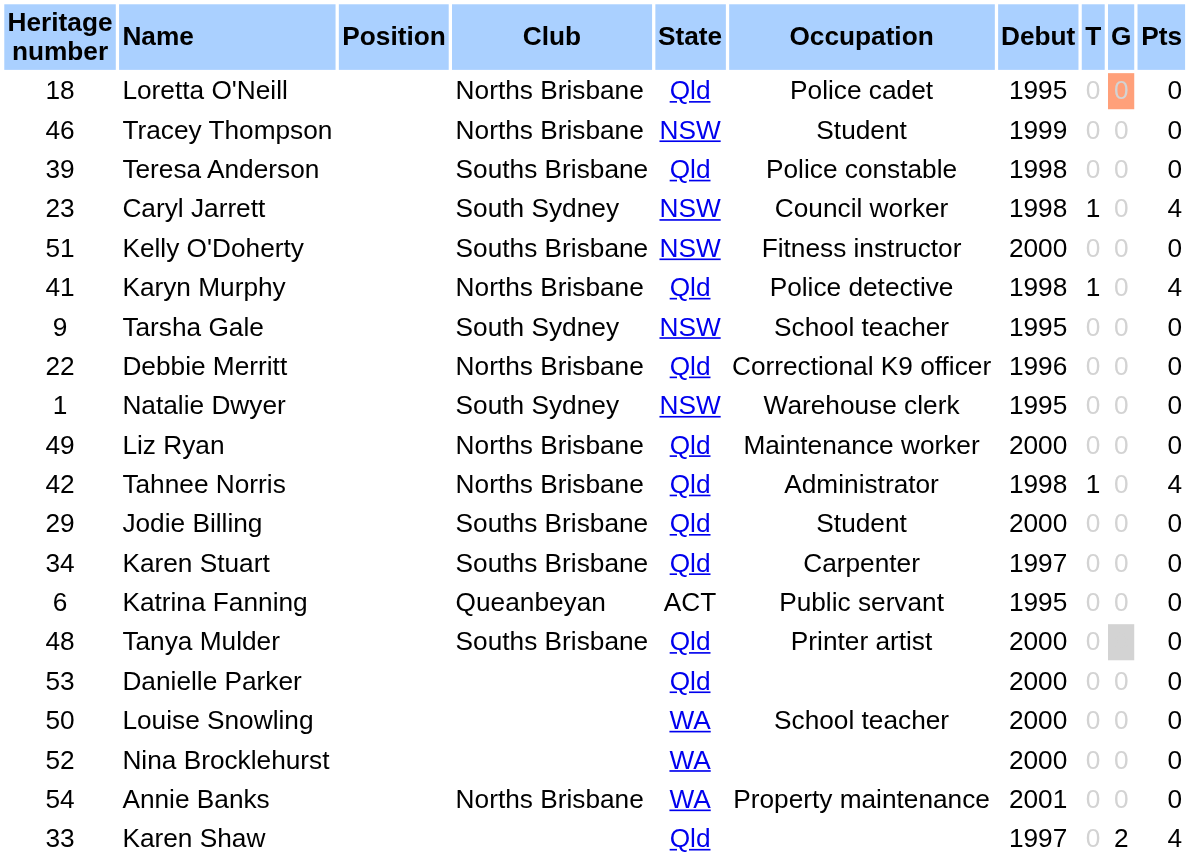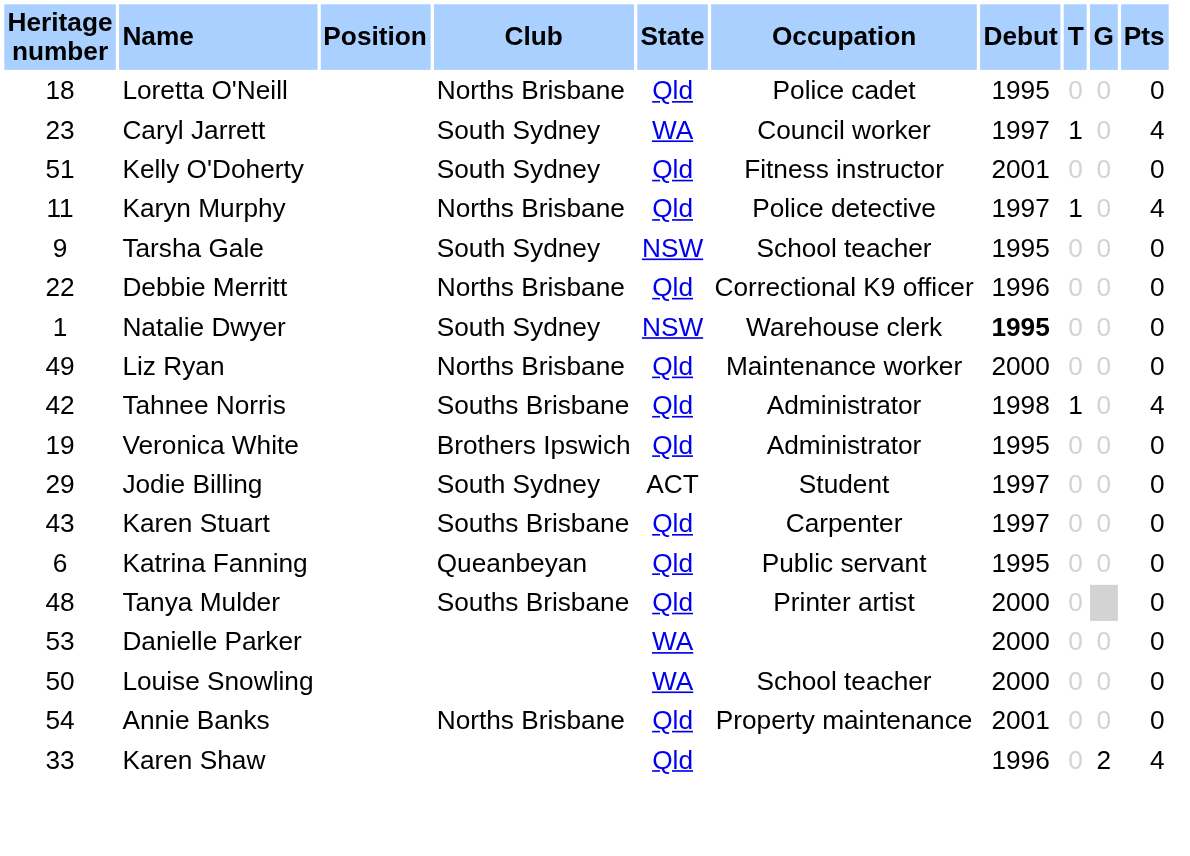Loretta O'Neill | G: lightsalmon background -> no background
- row: 46 | Tracey Thompson | Norths Brisbane | NSW | Student | 1999 | 0 | 0 | 0
- row: 39 | Teresa Anderson | Souths Brisbane | Qld | Police constable | 1998 | 0 | 0 | 0
Caryl Jarrett | State: NSW -> WA
Caryl Jarrett | Debut: 1998 -> 1997
Kelly O'Doherty | Club: Souths Brisbane -> South Sydney
Kelly O'Doherty | State: NSW -> Qld
Kelly O'Doherty | Debut: 2000 -> 2001
Karyn Murphy | Heritage number: 41 -> 11
Karyn Murphy | Debut: 1998 -> 1997
Natalie Dwyer | Debut: normal -> bold
Tahnee Norris | Club: Norths Brisbane -> Souths Brisbane
+ row: 19 | Veronica White | Brothers Ipswich | Qld | Administrator | 1995 | 0 | 0 | 0
Jodie Billing | Club: Souths Brisbane -> South Sydney
Jodie Billing | State: Qld -> ACT
Jodie Billing | Debut: 2000 -> 1997
Karen Stuart | Heritage number: 34 -> 43
Katrina Fanning | State: ACT -> Qld
Danielle Parker | State: Qld -> WA
- row: 52 | Nina Brocklehurst | WA | 2000 | 0 | 0 | 0
Annie Banks | State: WA -> Qld
Karen Shaw | Debut: 1997 -> 1996
